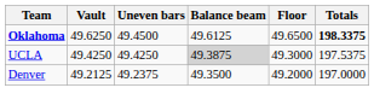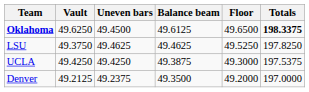+ row: LSU | 49.3750 | 49.4625 | 49.4625 | 49.5250 | 197.8250
UCLA | Balance beam: lightgrey background -> no background
